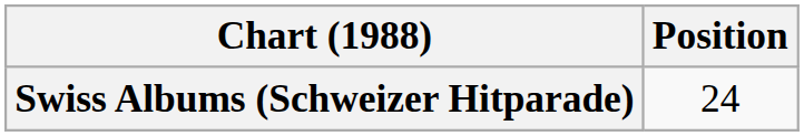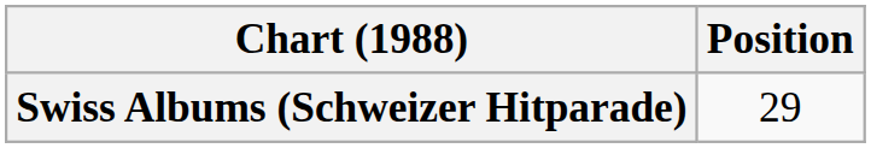Swiss Albums (Schweizer Hitparade) | Position: 24 -> 29
